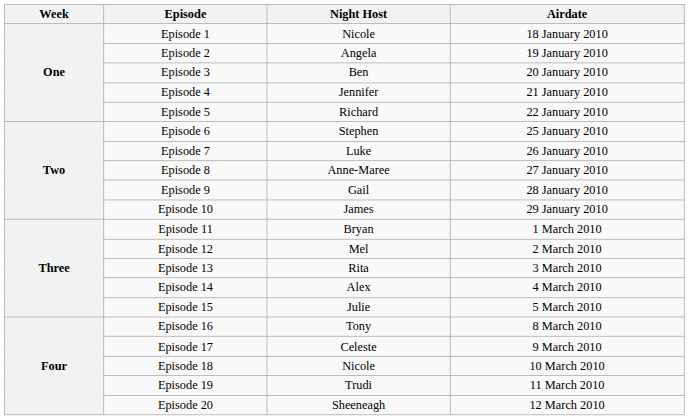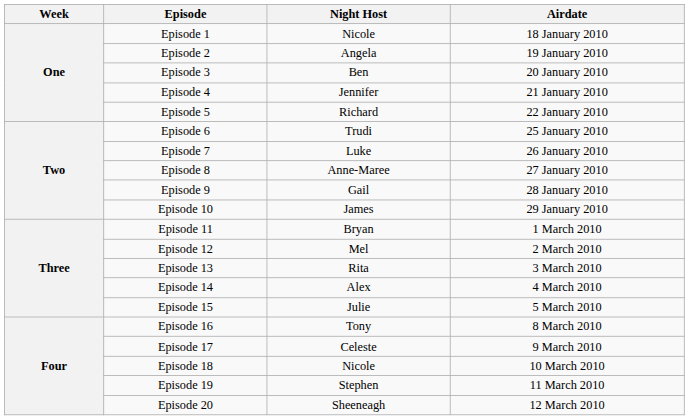Episode 6 | Night Host: Stephen -> Trudi
Episode 19 | Night Host: Trudi -> Stephen
